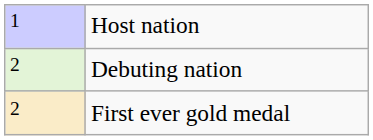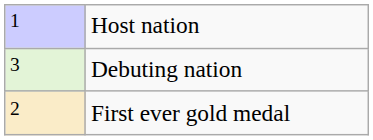Debuting nation | column 1: 2 -> 3
